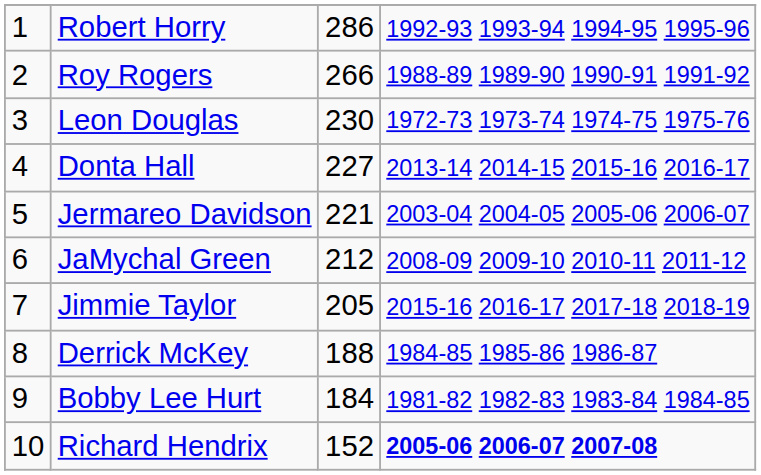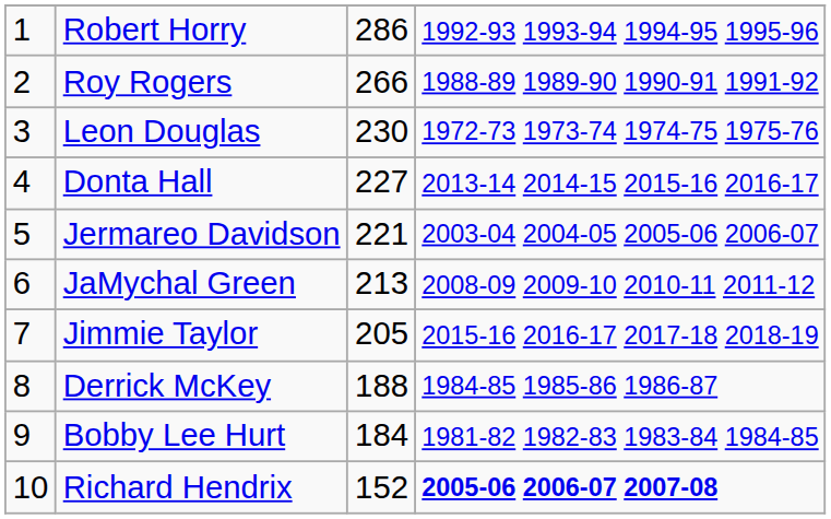JaMychal Green | column 3: 212 -> 213
